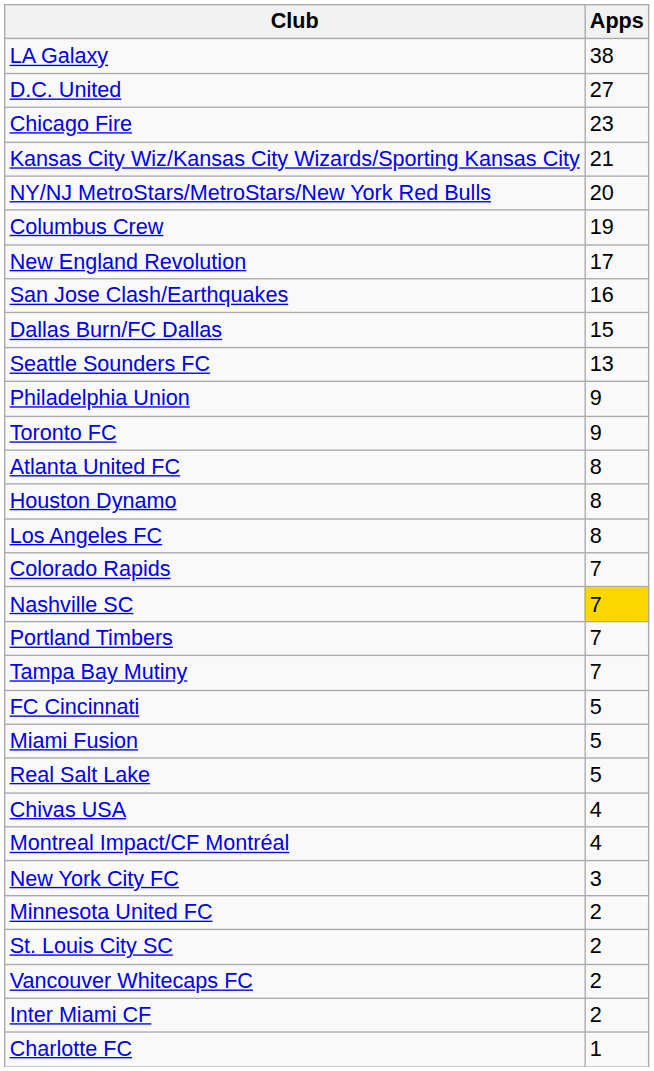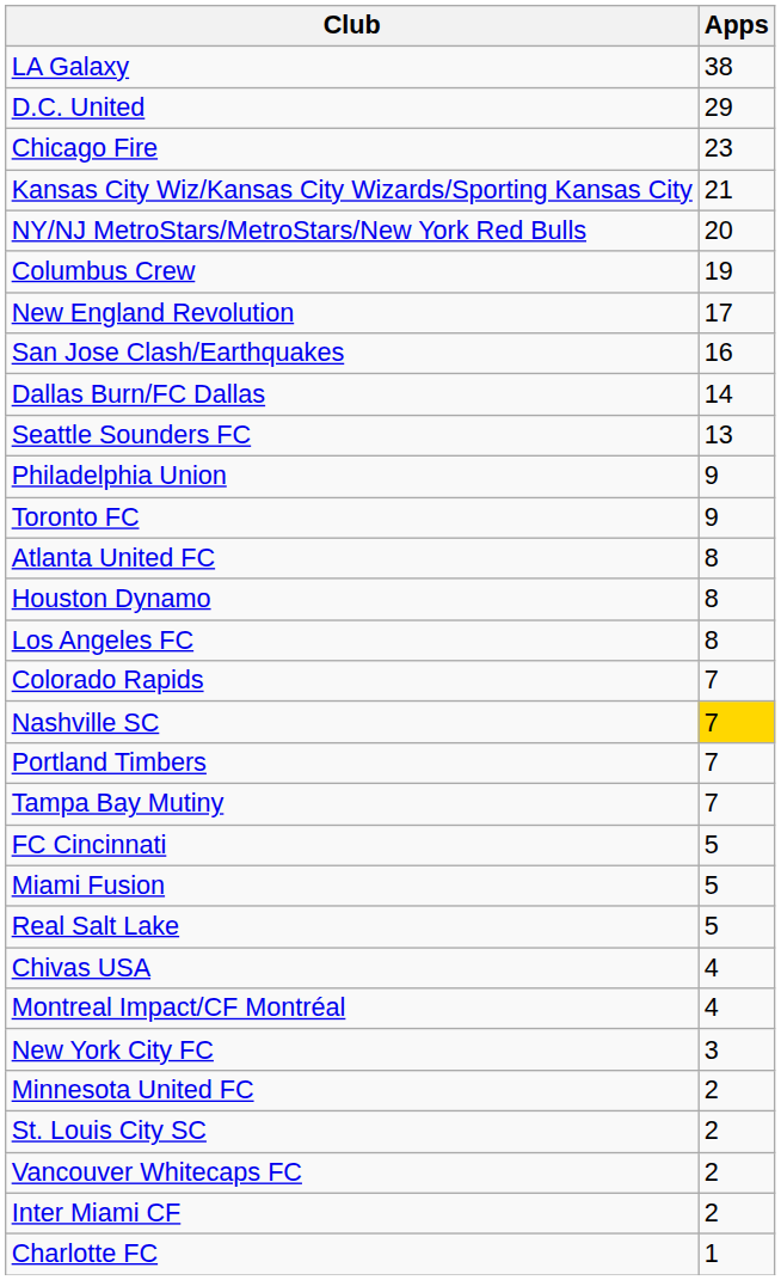D.C. United | Apps: 27 -> 29
Dallas Burn/FC Dallas | Apps: 15 -> 14
